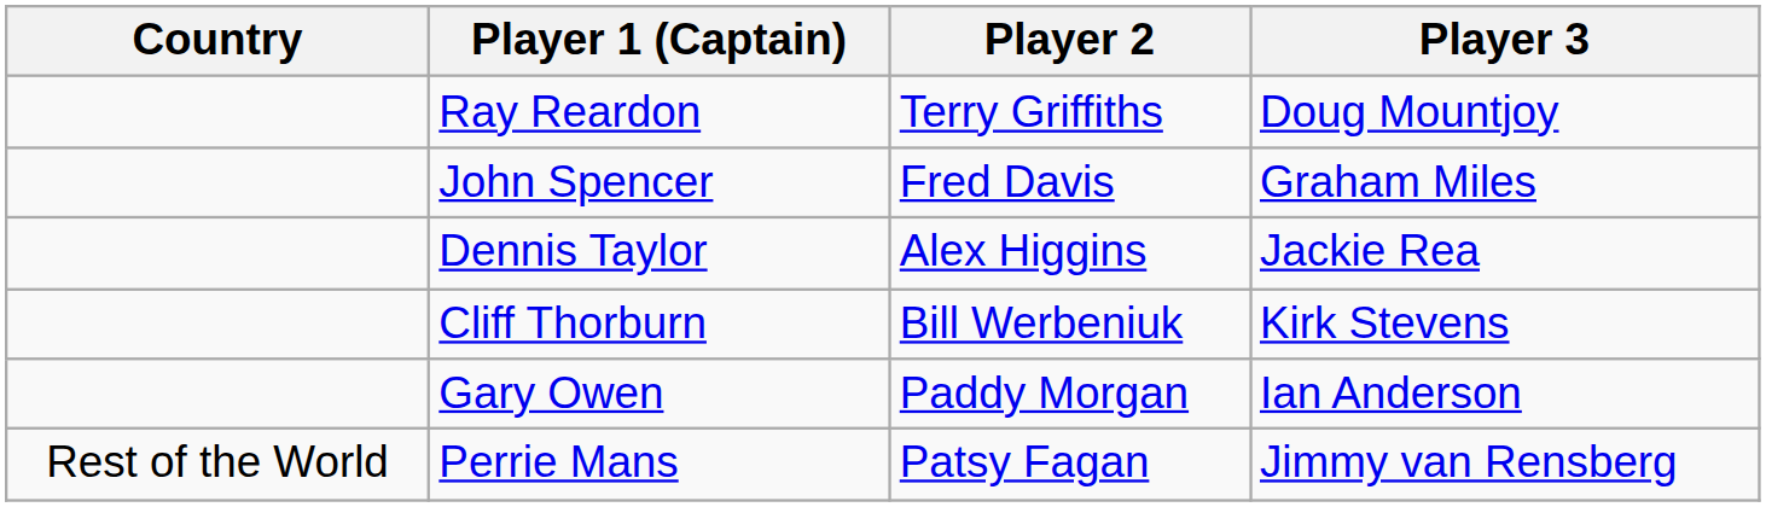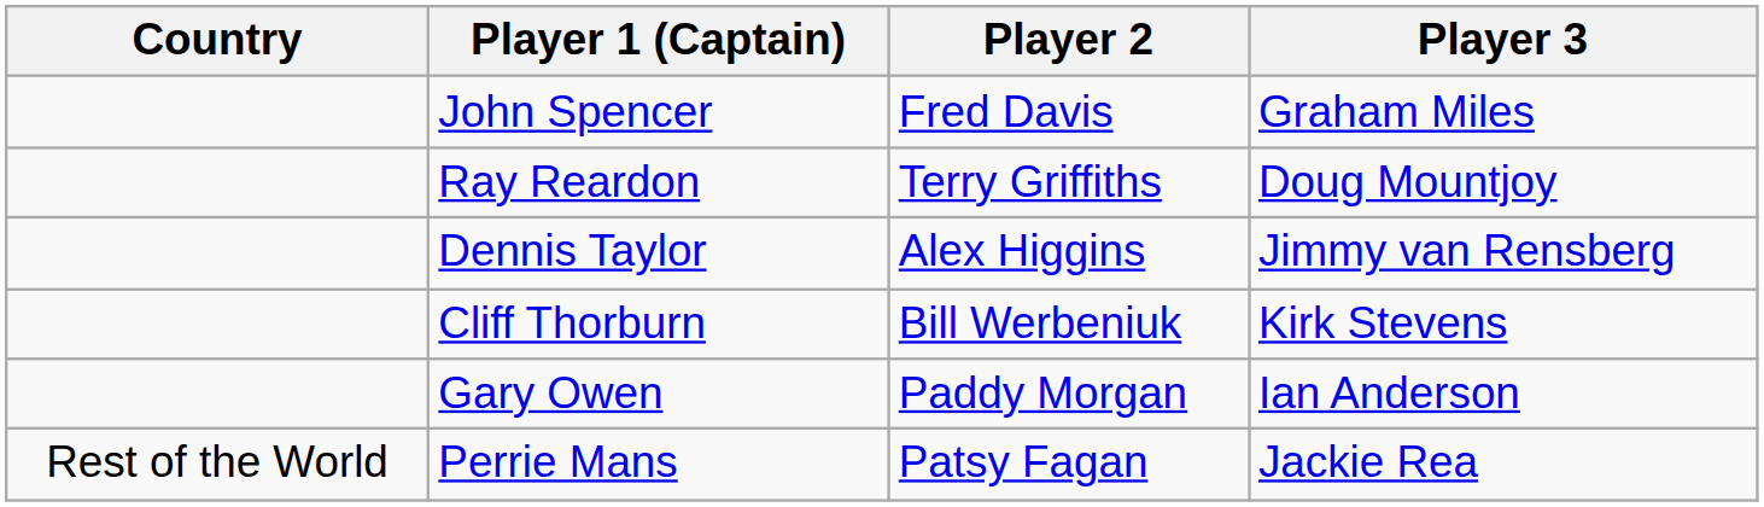rows swapped: John Spencer <-> Ray Reardon
Dennis Taylor | Player 3: Jackie Rea -> Jimmy van Rensberg
Perrie Mans | Player 3: Jimmy van Rensberg -> Jackie Rea
